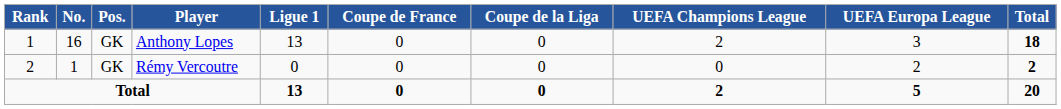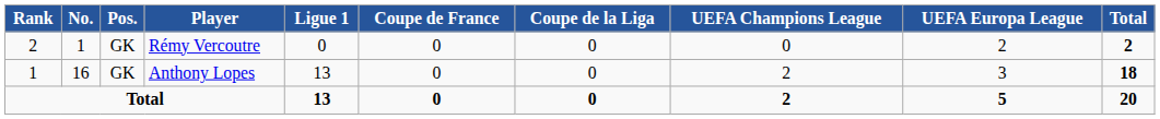rows swapped: Anthony Lopes <-> Rémy Vercoutre
